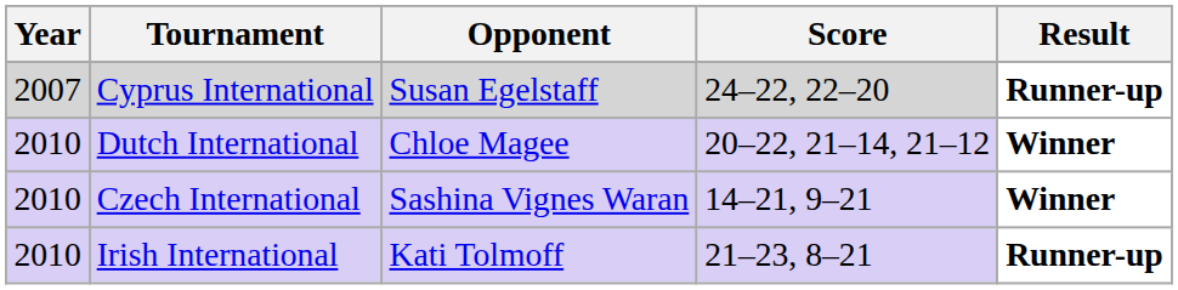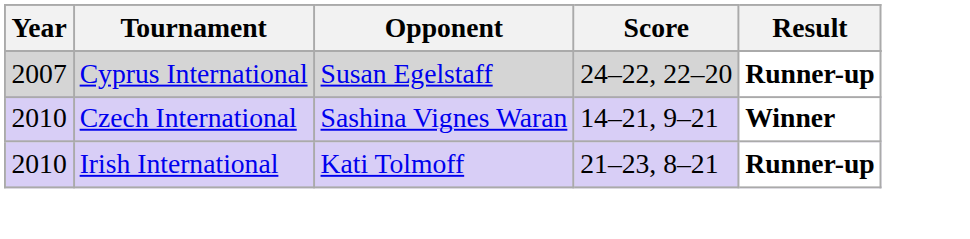- row: 2010 | Dutch International | Chloe Magee | 20–22, 21–14, 21–12 | Winner
